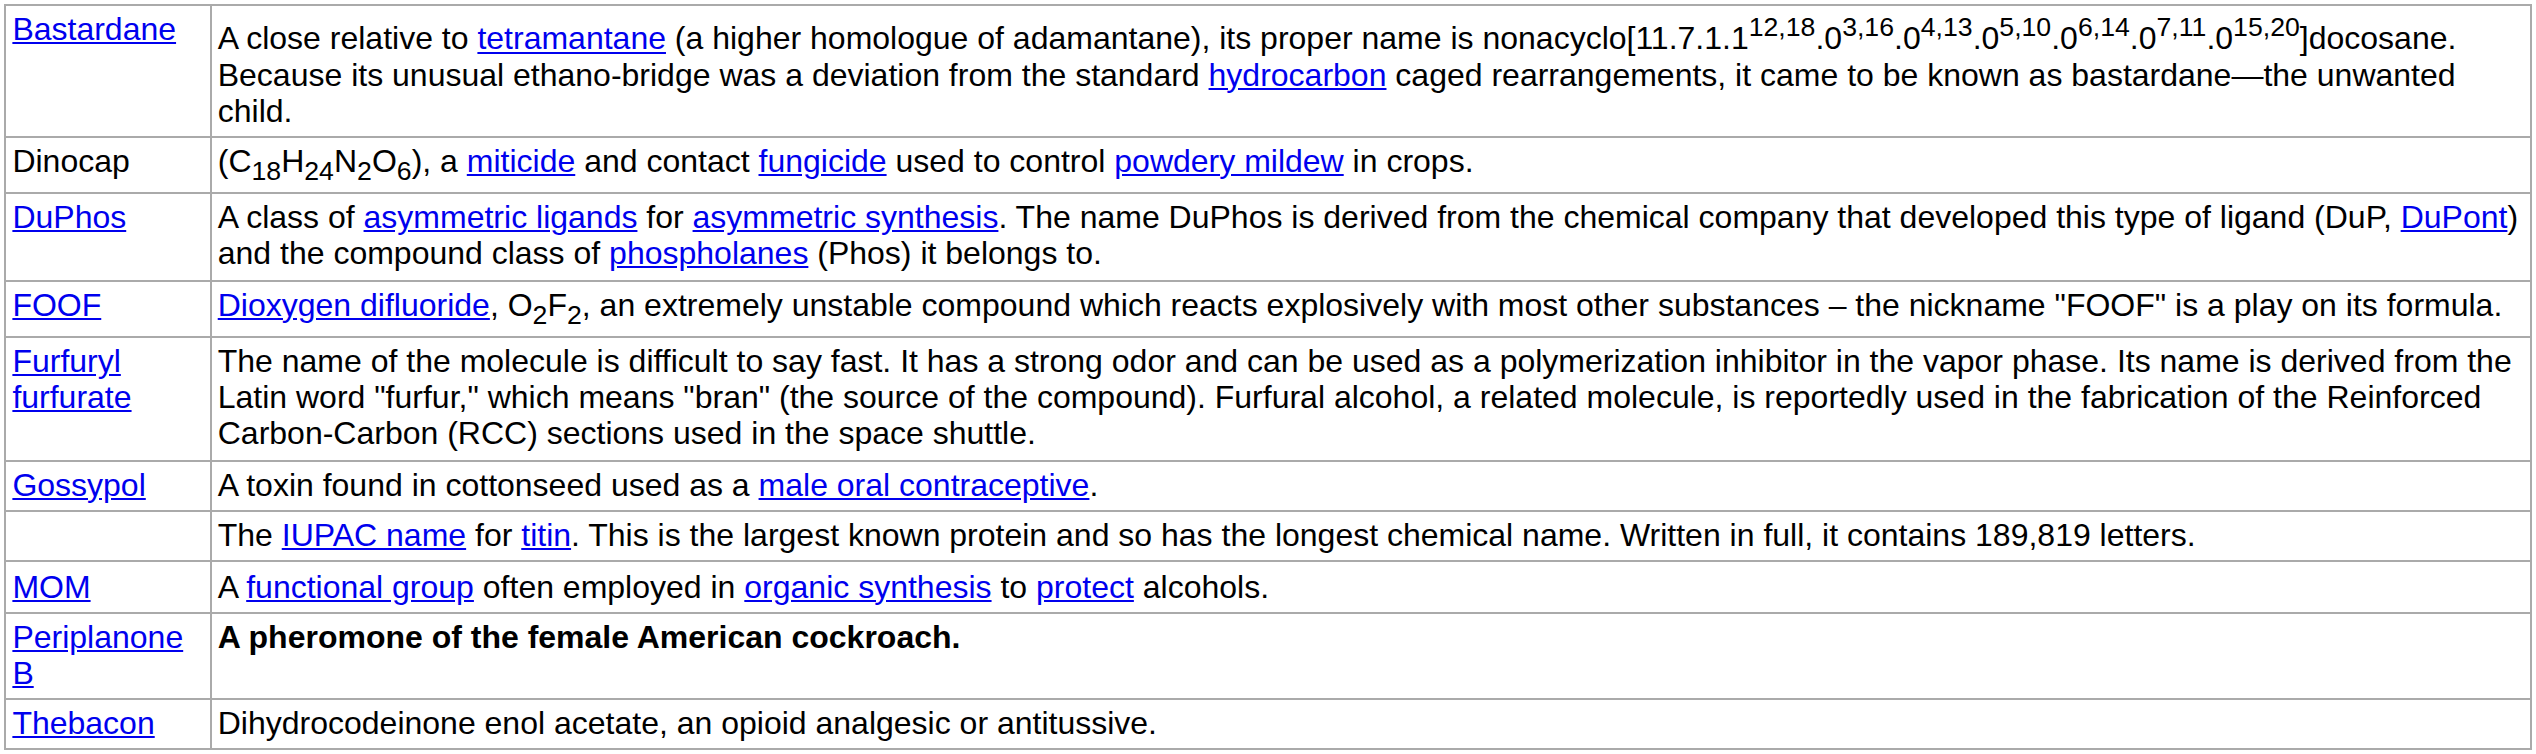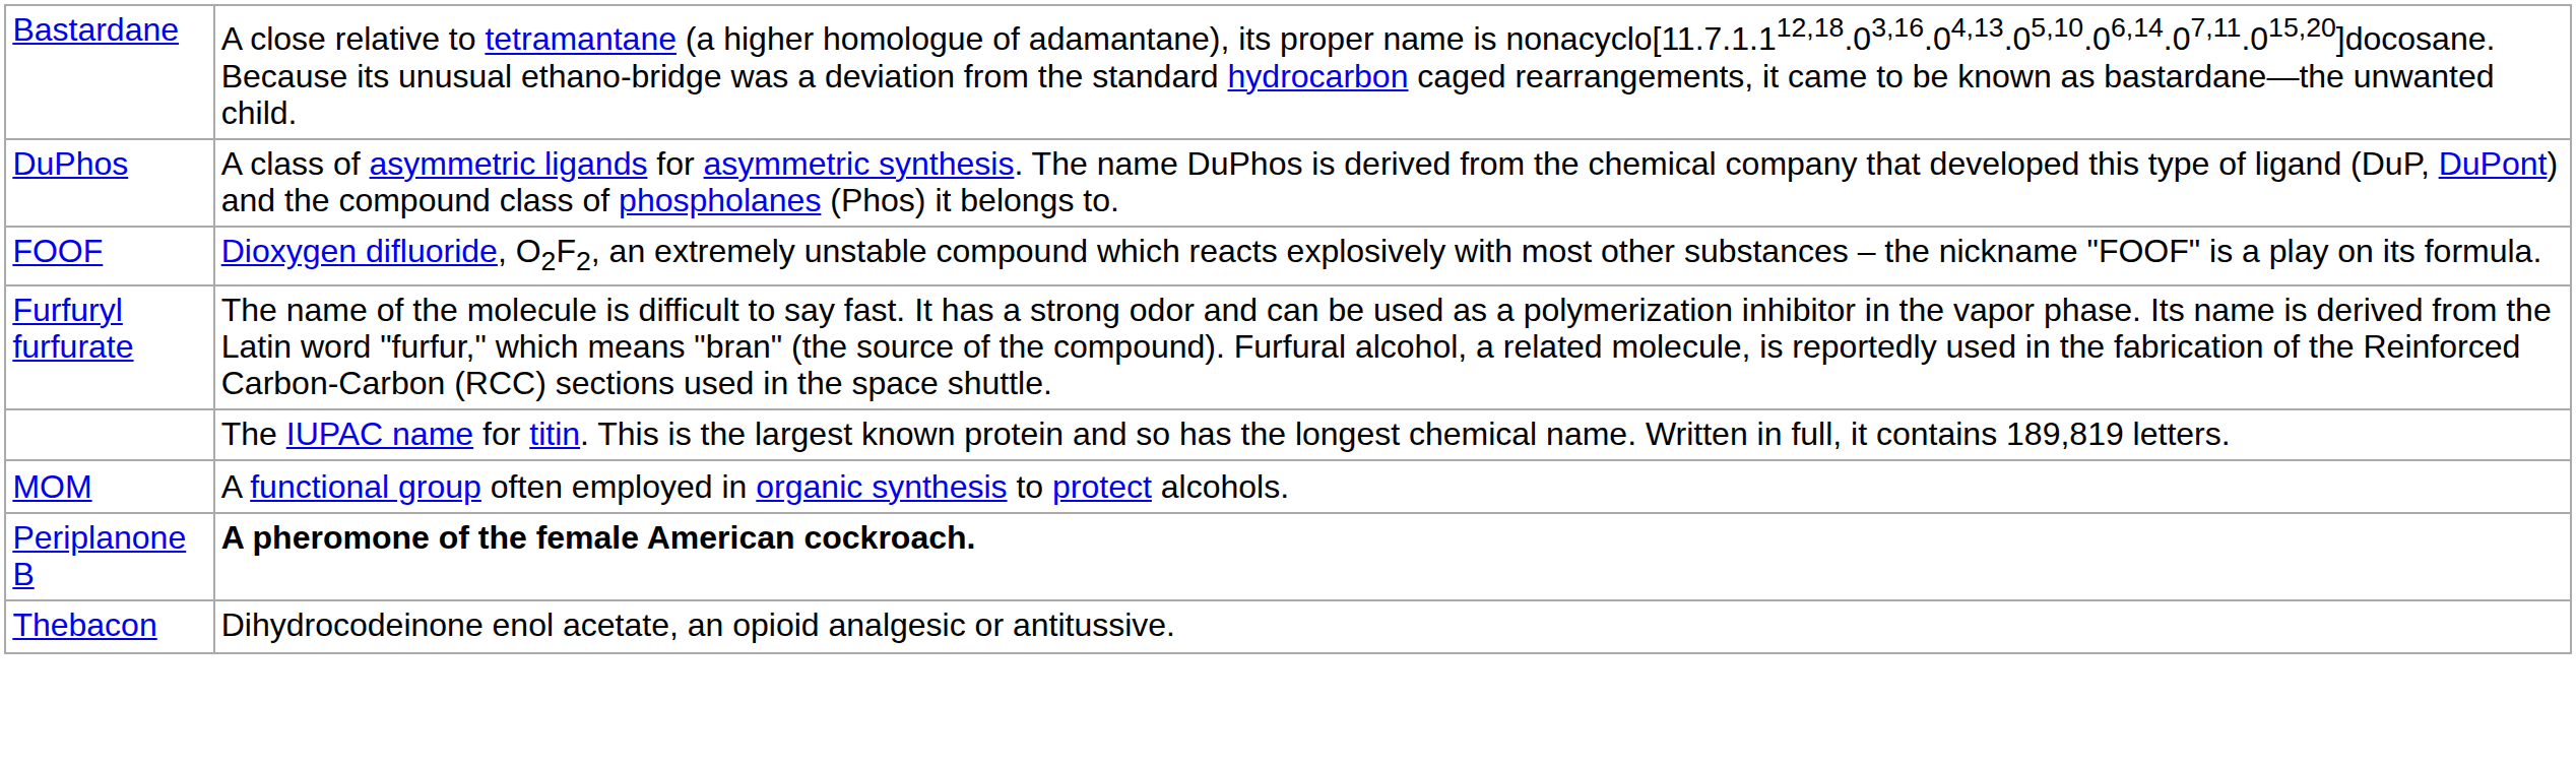- row: Dinocap | (C18H24N2O6), a miticide and contact fungicide used to control powdery mildew in crops.
- row: Gossypol | A toxin found in cottonseed used as a male oral contraceptive.
